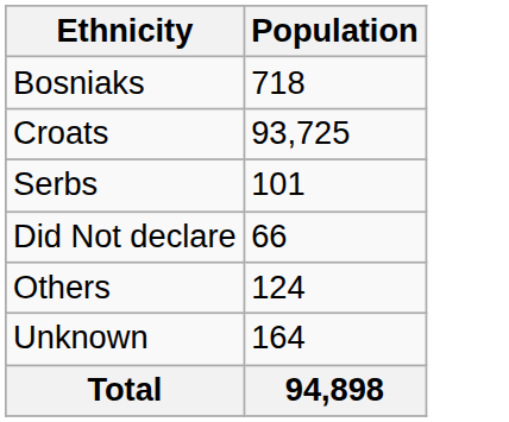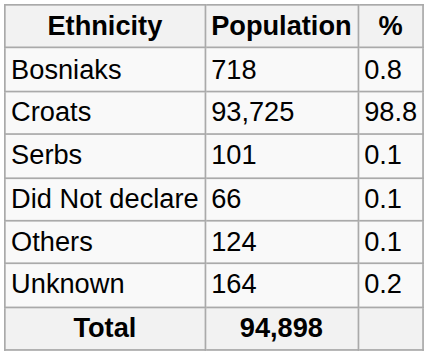+ column: % | 0.8 | 98.8 | 0.1 | 0.1 | 0.1 | 0.2
